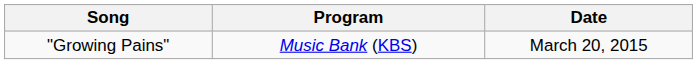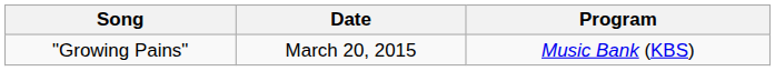columns swapped: Program <-> Date
